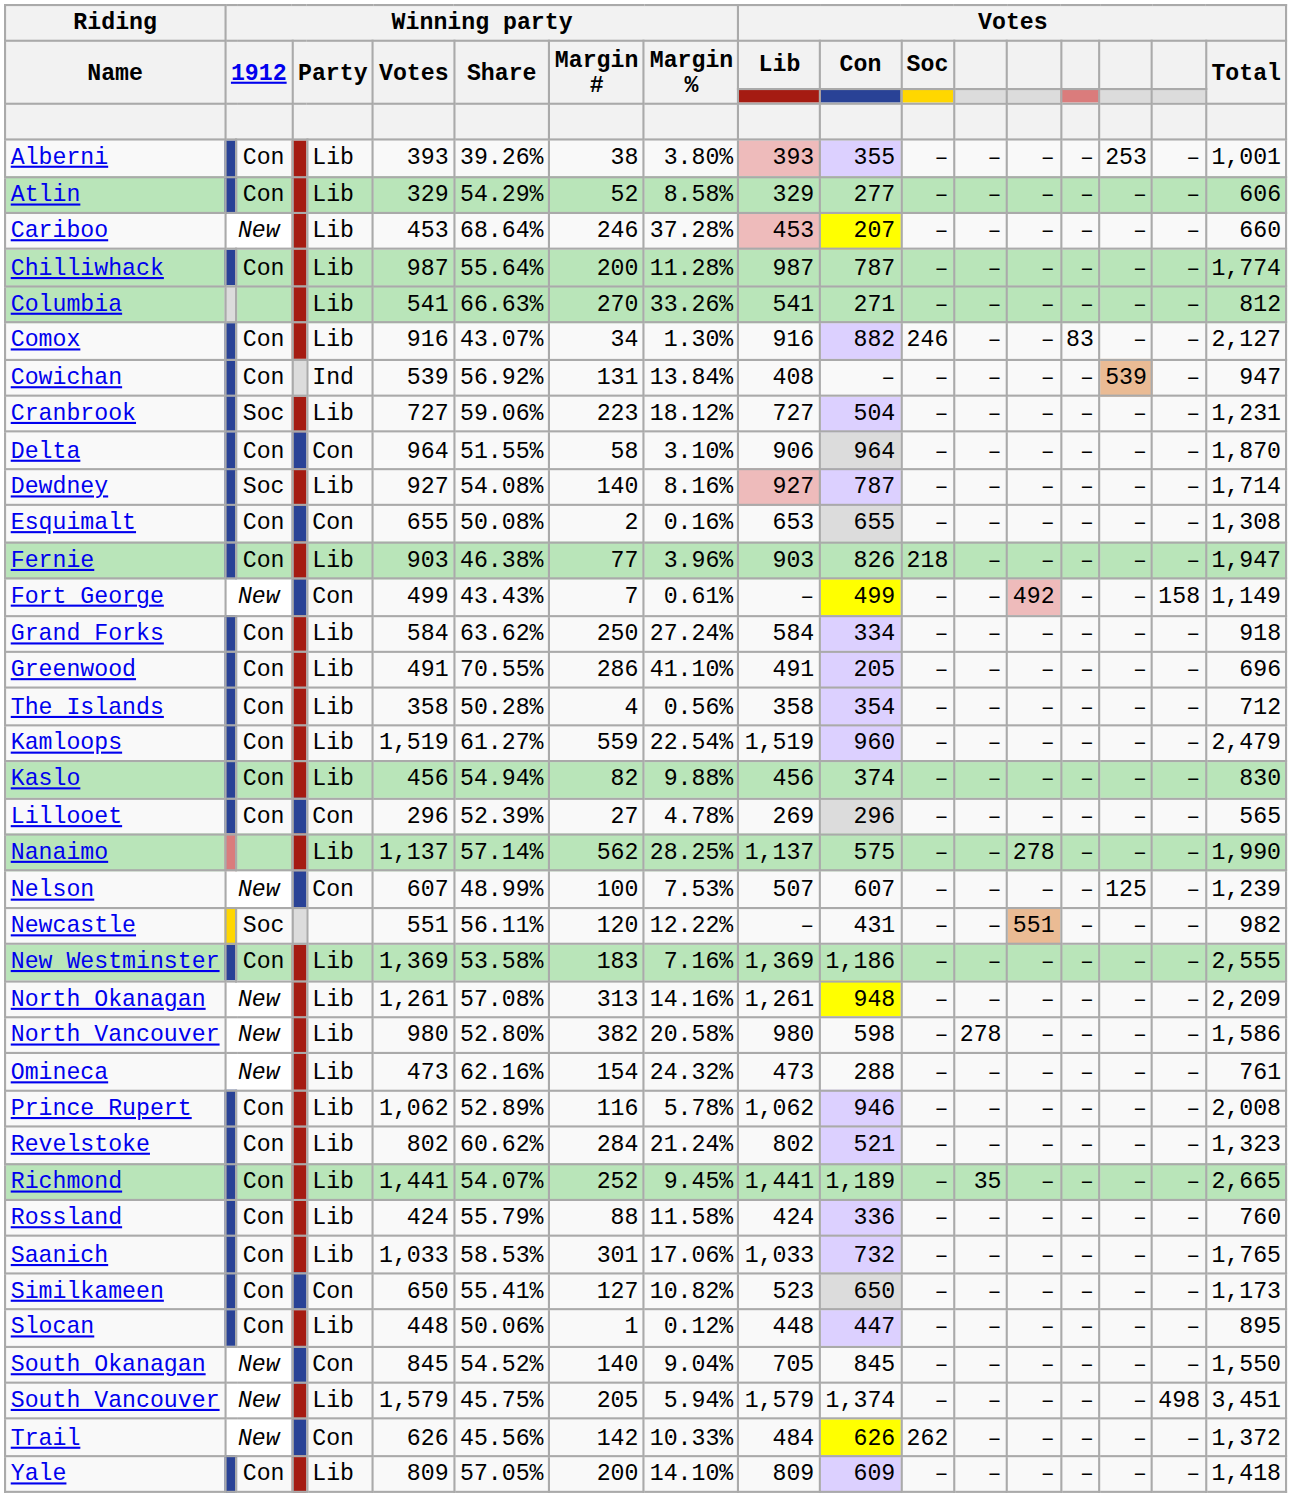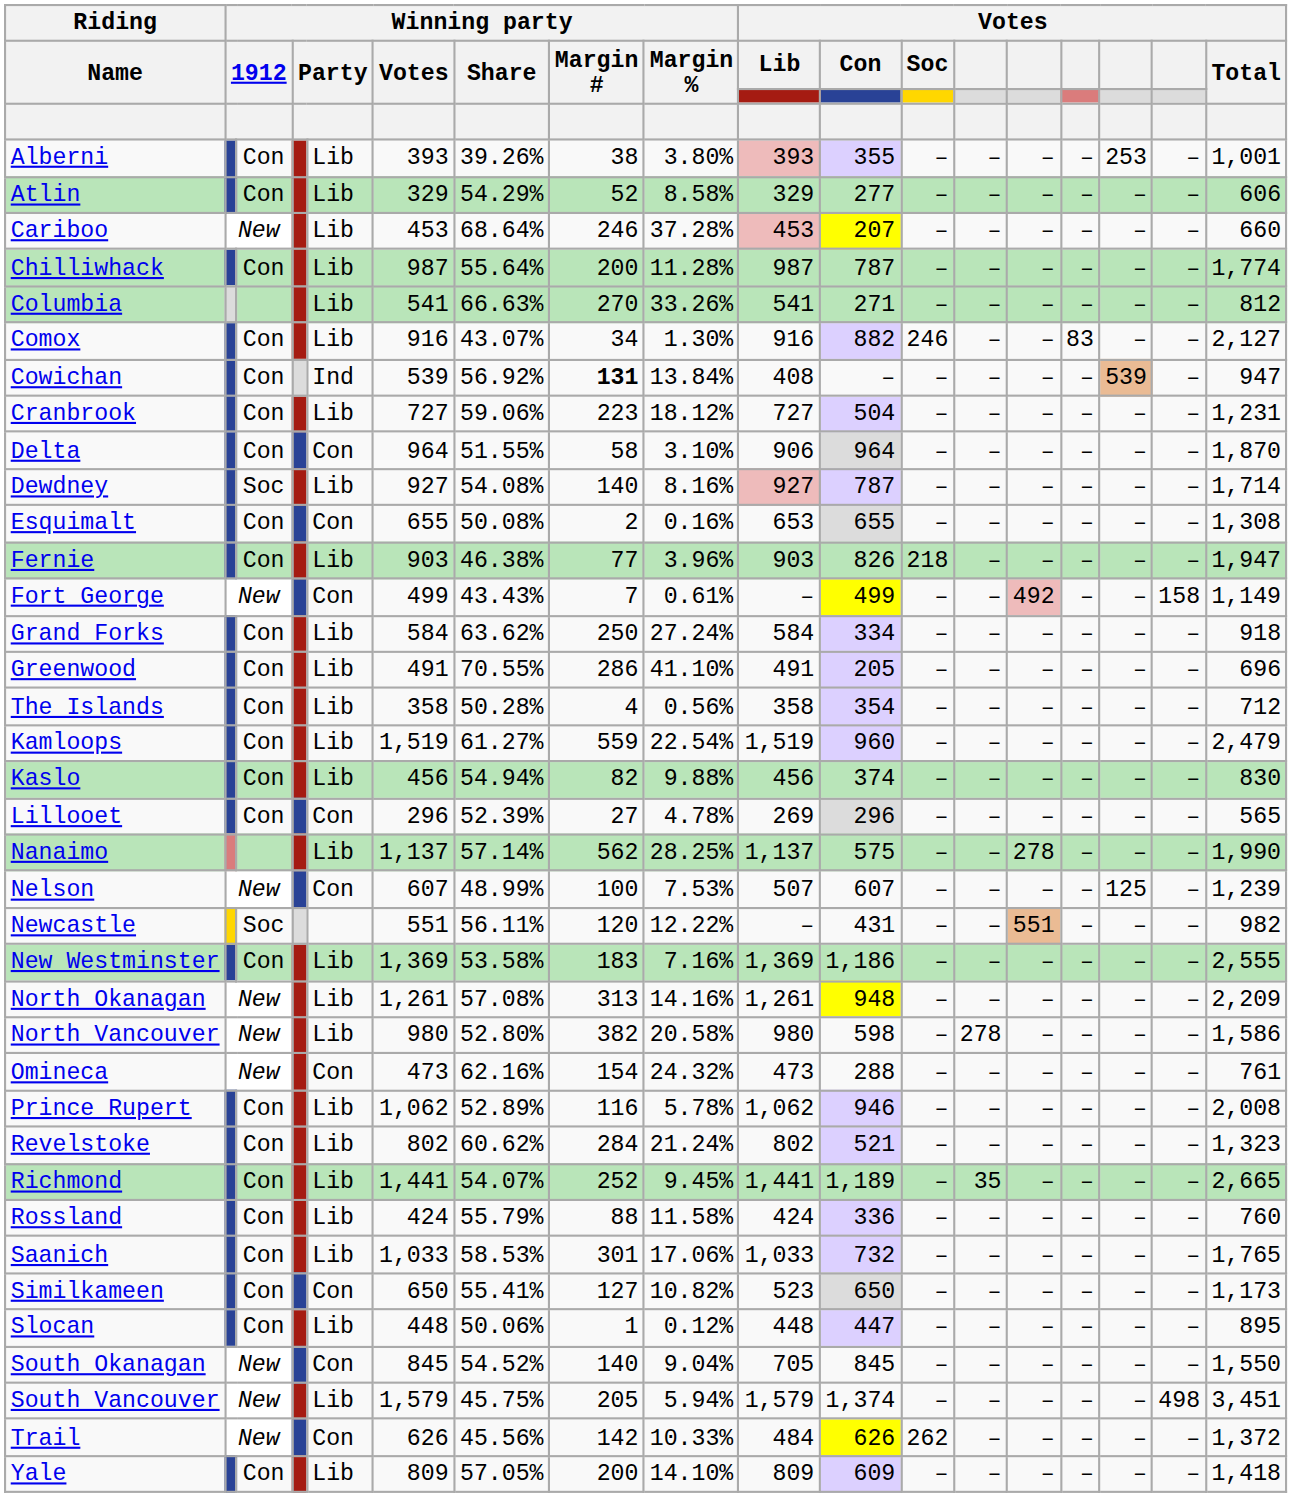Cowichan | Winning party / Margin #: normal -> bold
Cranbrook | column 3: Soc -> Con
Omineca | column 5: Lib -> Con
